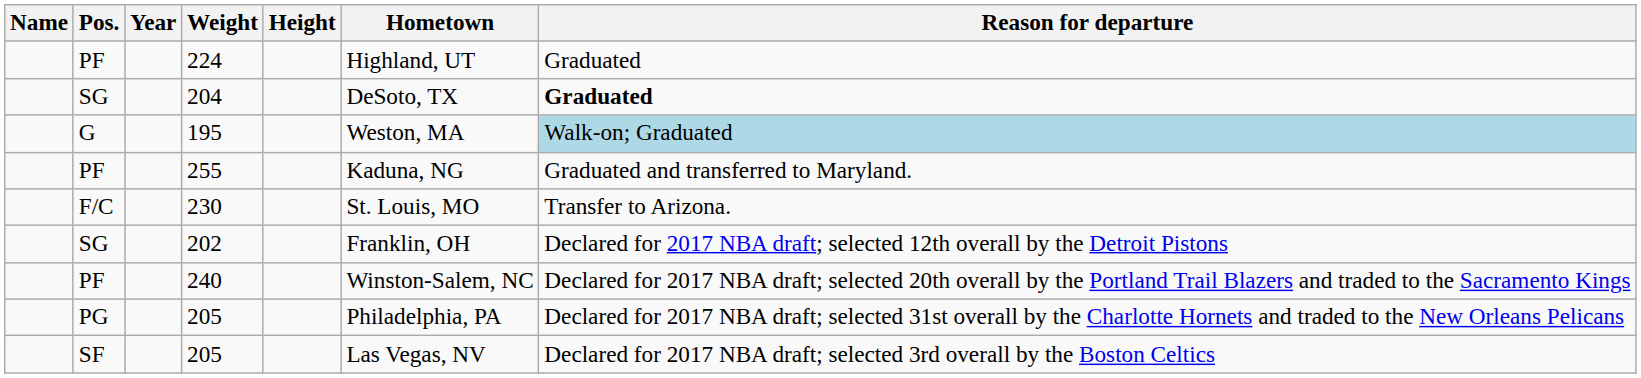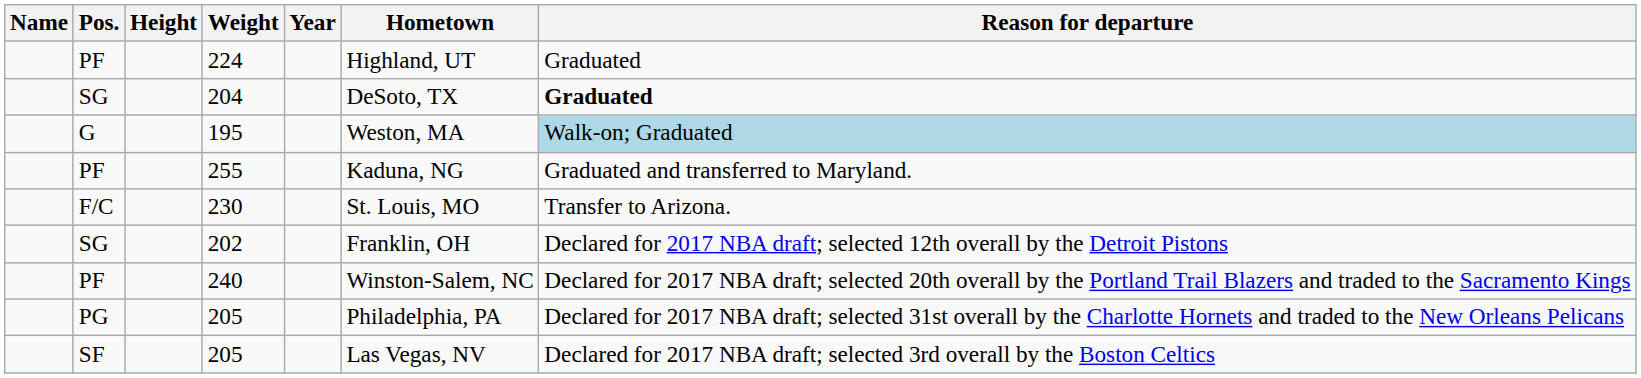columns swapped: Height <-> Year
